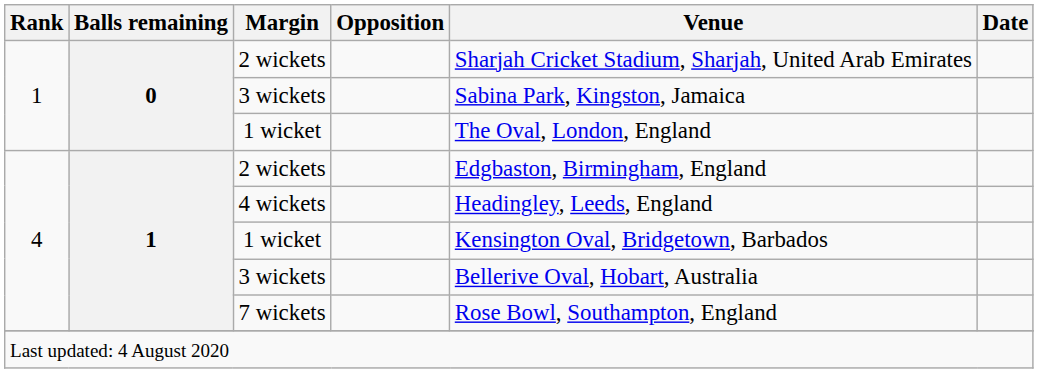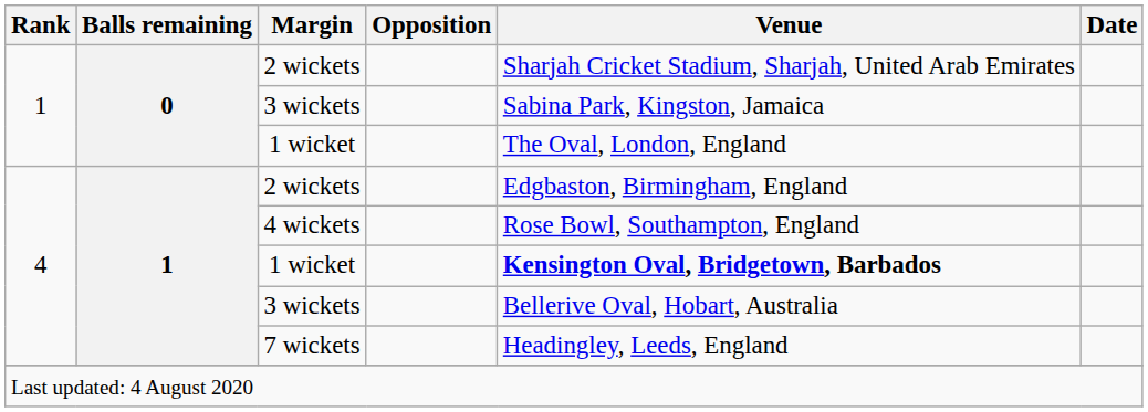4 wickets | Venue: Headingley, Leeds, England -> Rose Bowl, Southampton, England
4 / 1 wicket | Venue: normal -> bold
7 wickets | Venue: Rose Bowl, Southampton, England -> Headingley, Leeds, England
